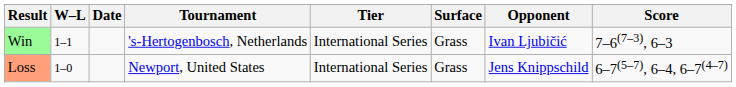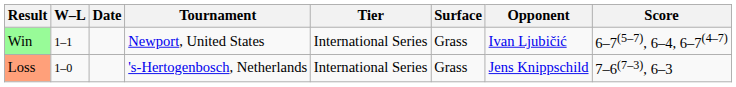Win | Tournament: 's-Hertogenbosch, Netherlands -> Newport, United States
Win | Score: 7–6(7–3), 6–3 -> 6–7(5–7), 6–4, 6–7(4–7)
Loss | Tournament: Newport, United States -> 's-Hertogenbosch, Netherlands
Loss | Score: 6–7(5–7), 6–4, 6–7(4–7) -> 7–6(7–3), 6–3
